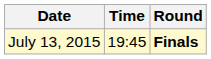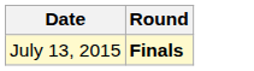- column: Time | 19:45
